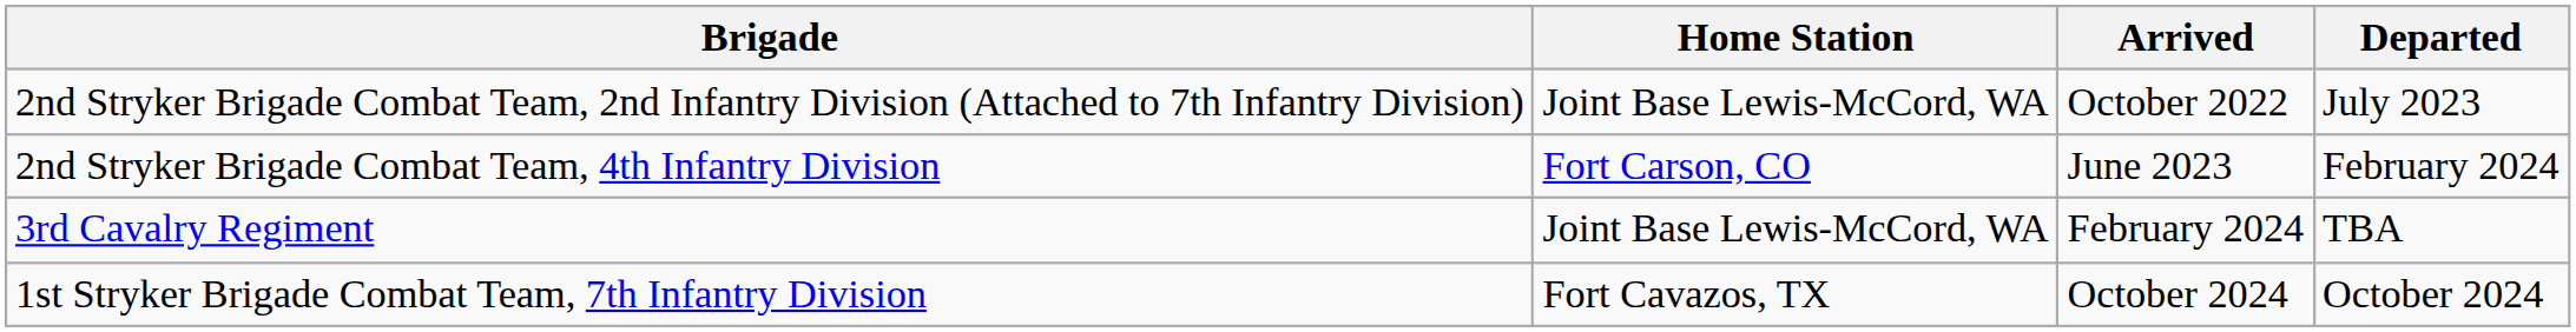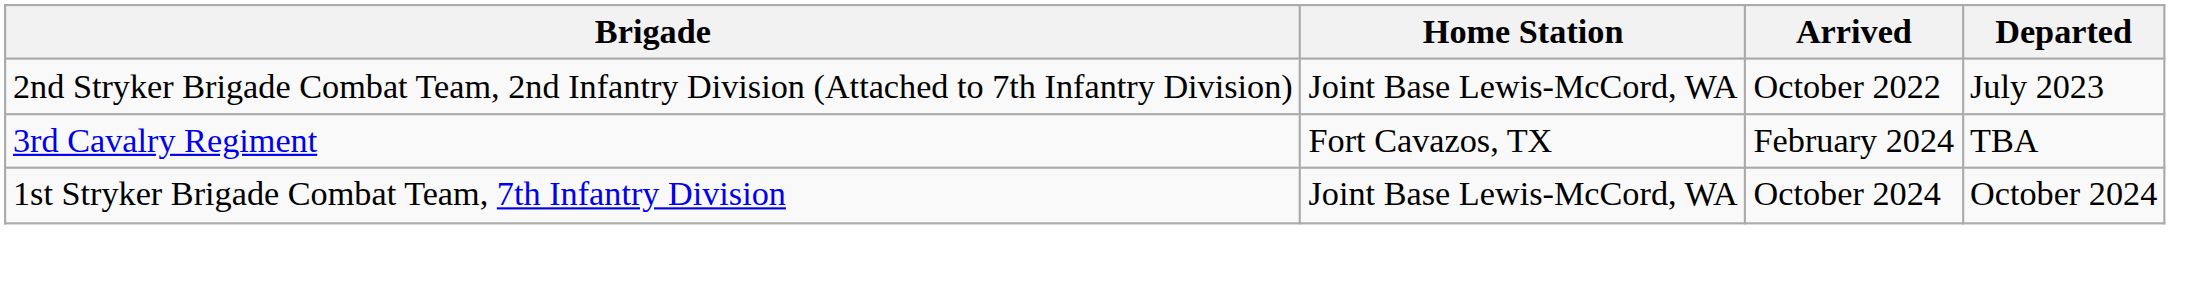- row: 2nd Stryker Brigade Combat Team, 4th Infantry Division | Fort Carson, CO | June 2023 | February 2024
3rd Cavalry Regiment | Home Station: Joint Base Lewis-McCord, WA -> Fort Cavazos, TX
1st Stryker Brigade Combat Team, 7th Infantry Division | Home Station: Fort Cavazos, TX -> Joint Base Lewis-McCord, WA
